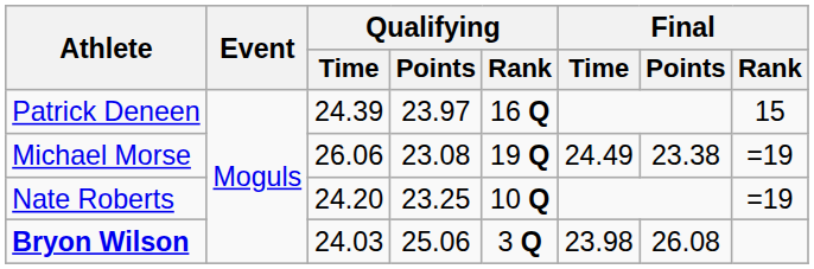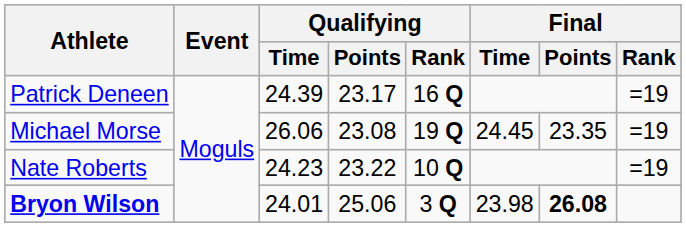Patrick Deneen | Qualifying / Points: 23.97 -> 23.17
Patrick Deneen | Final / Rank: 15 -> =19
Michael Morse | Final / Time: 24.49 -> 24.45
Michael Morse | Final / Points: 23.38 -> 23.35
Nate Roberts | Qualifying / Time: 24.20 -> 24.23
Nate Roberts | Qualifying / Points: 23.25 -> 23.22
Bryon Wilson | Qualifying / Time: 24.03 -> 24.01
Bryon Wilson | Final / Points: normal -> bold
